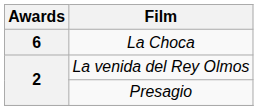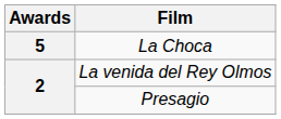La Choca | Awards: 6 -> 5
